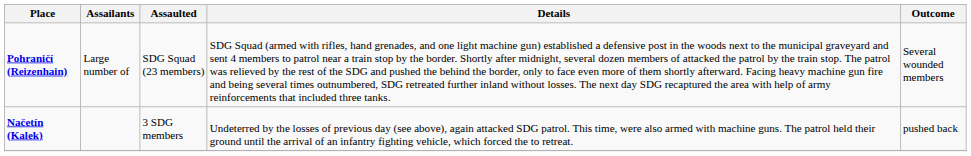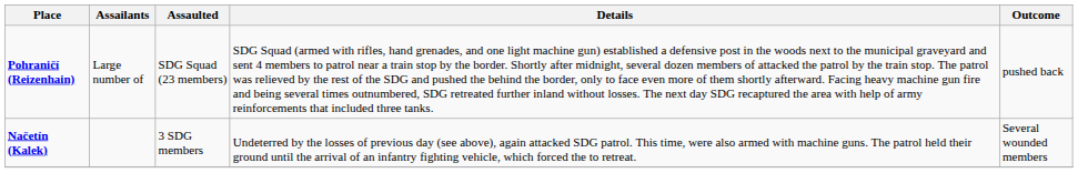Pohraničí (Reizenhain) | Outcome: Several wounded members -> pushed back
Načetín (Kalek) | Outcome: pushed back -> Several wounded members
